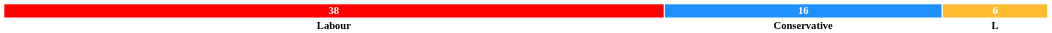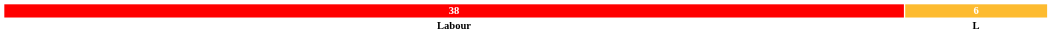- column: 16 | Conservative
